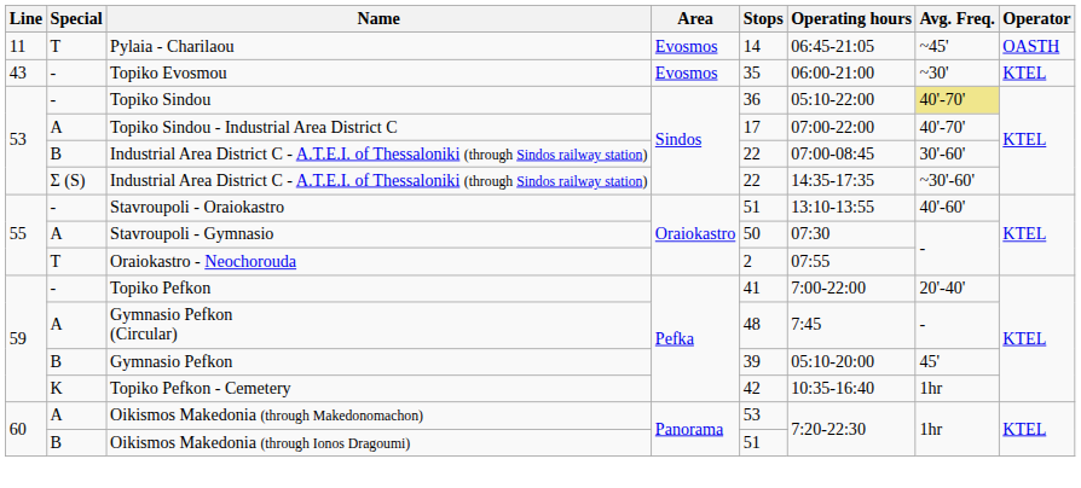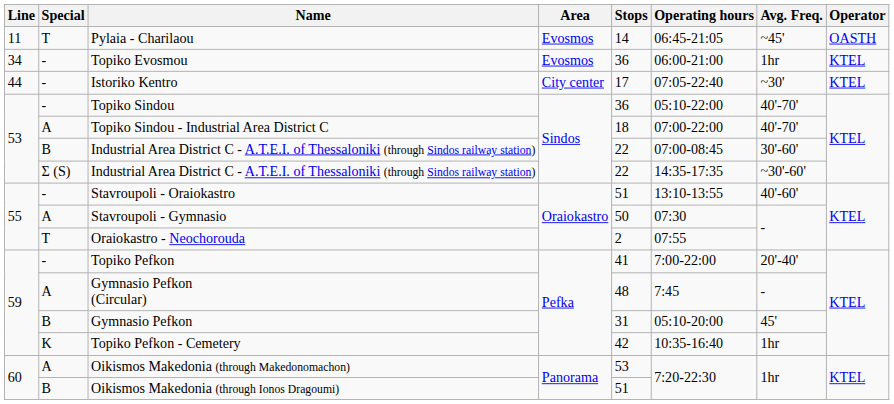Topiko Evosmou | Line: 43 -> 34
Topiko Evosmou | Stops: 35 -> 36
Topiko Evosmou | Avg. Freq.: ~30' -> 1hr
+ row: 44 | - | Istoriko Kentro | City center | 17 | 07:05-22:40 | ~30' | KTEL
Topiko Sindou | Avg. Freq.: khaki background -> no background
Topiko Sindou - Industrial Area District C | Stops: 17 -> 18
Gymnasio Pefkon | Stops: 39 -> 31
